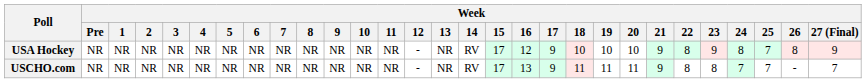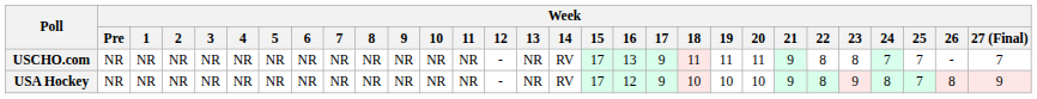rows swapped: USCHO.com <-> USA Hockey
